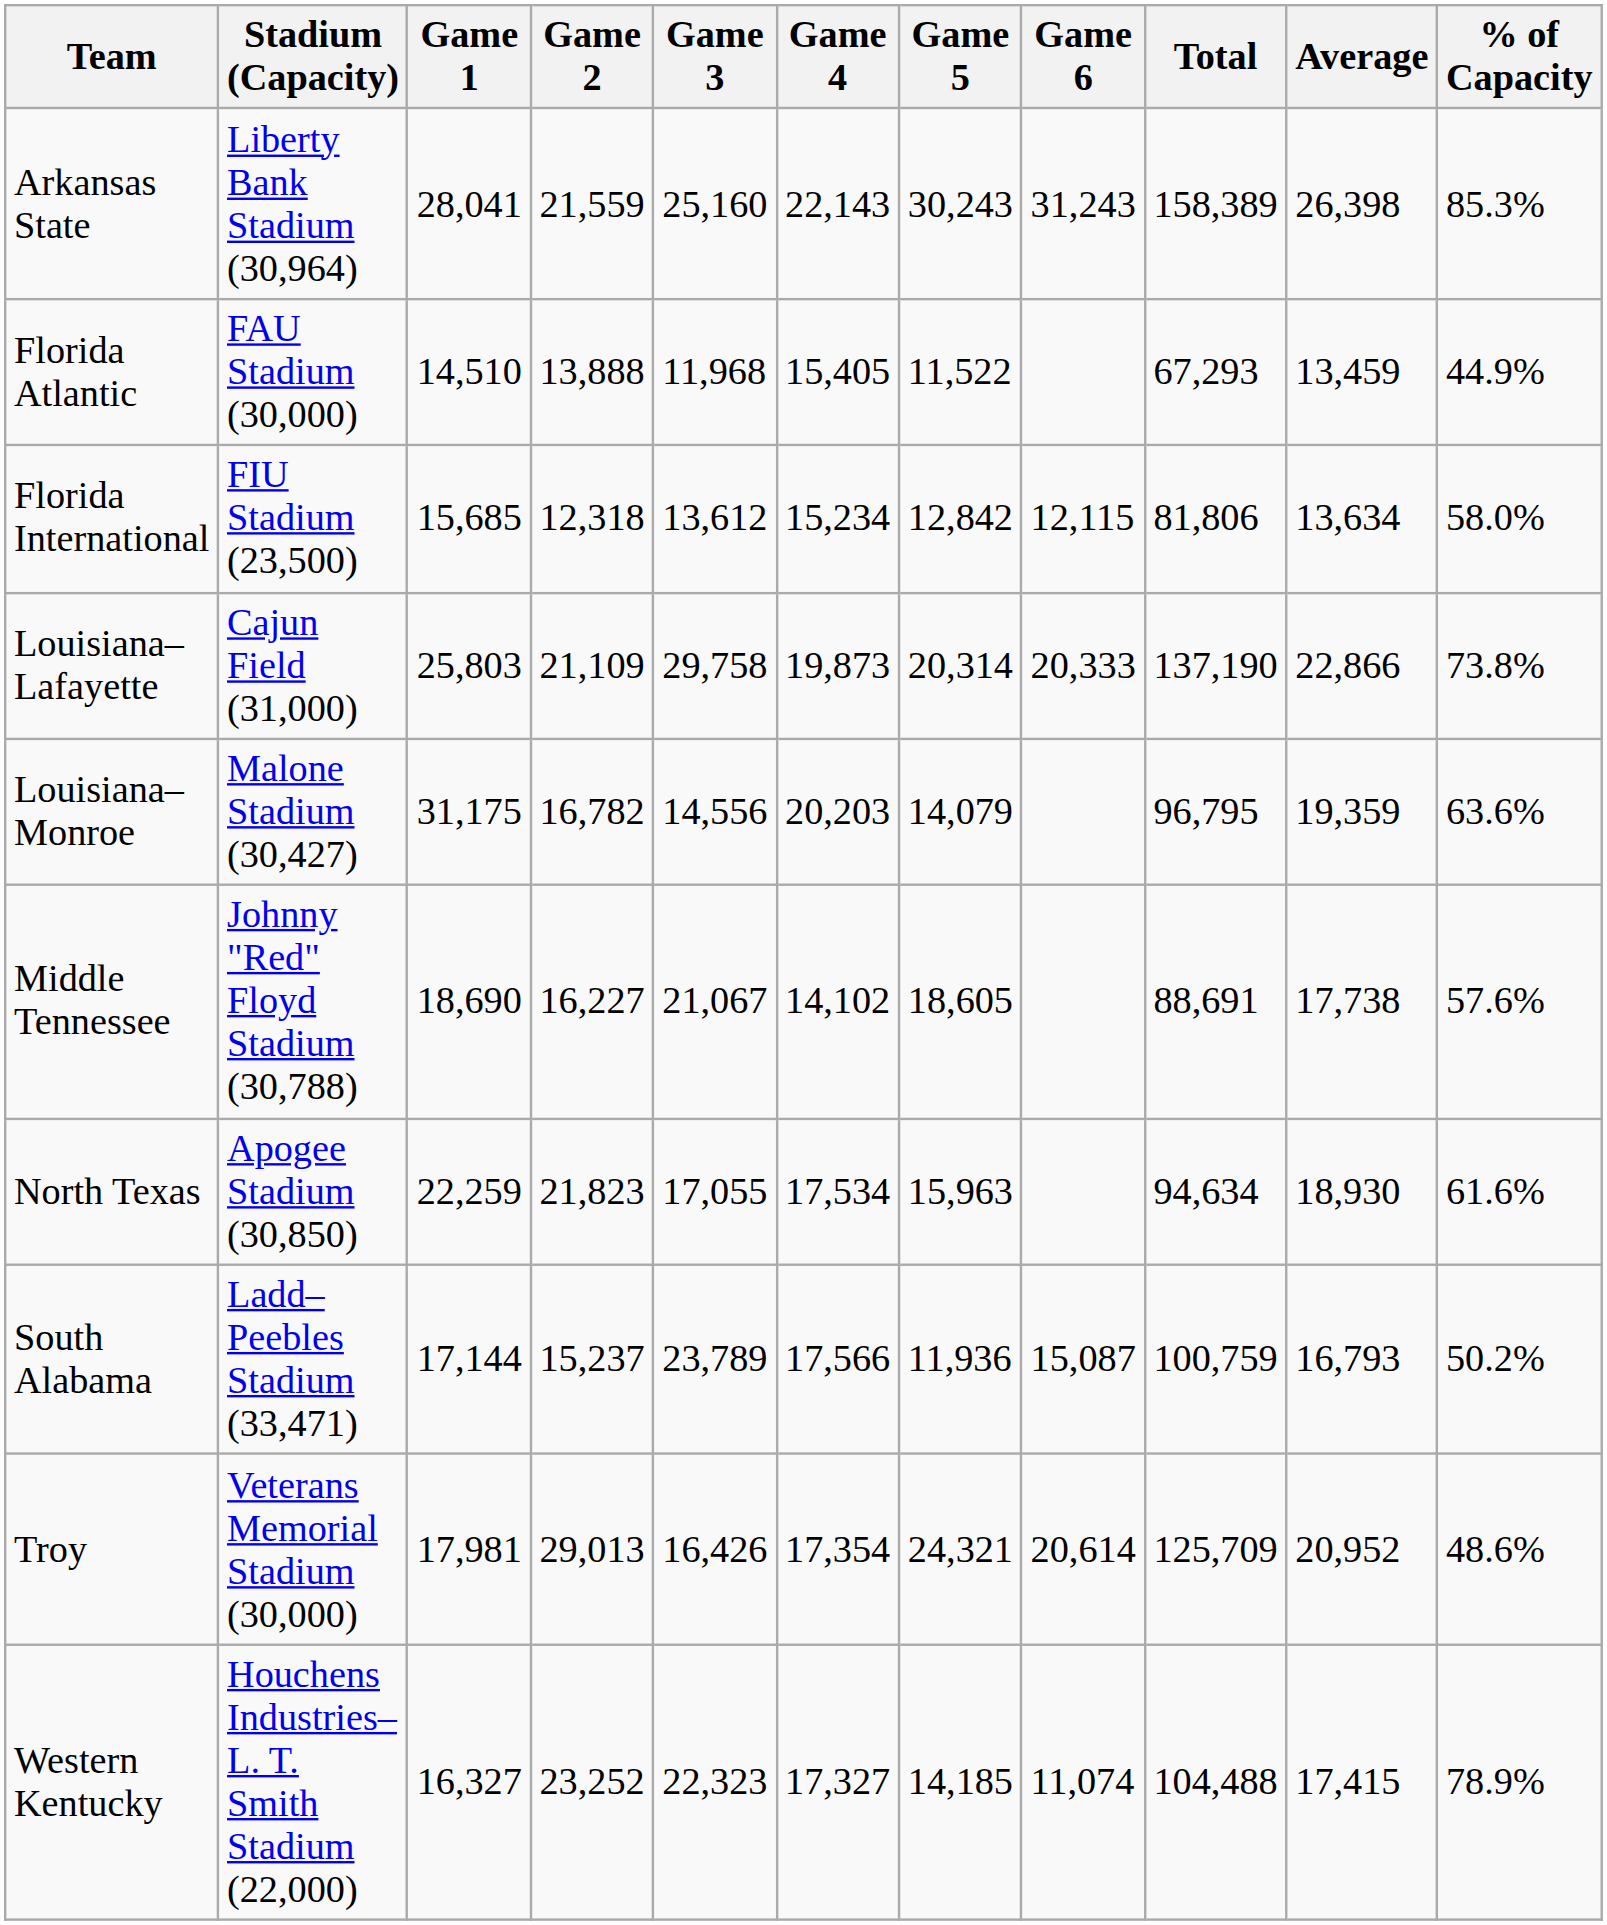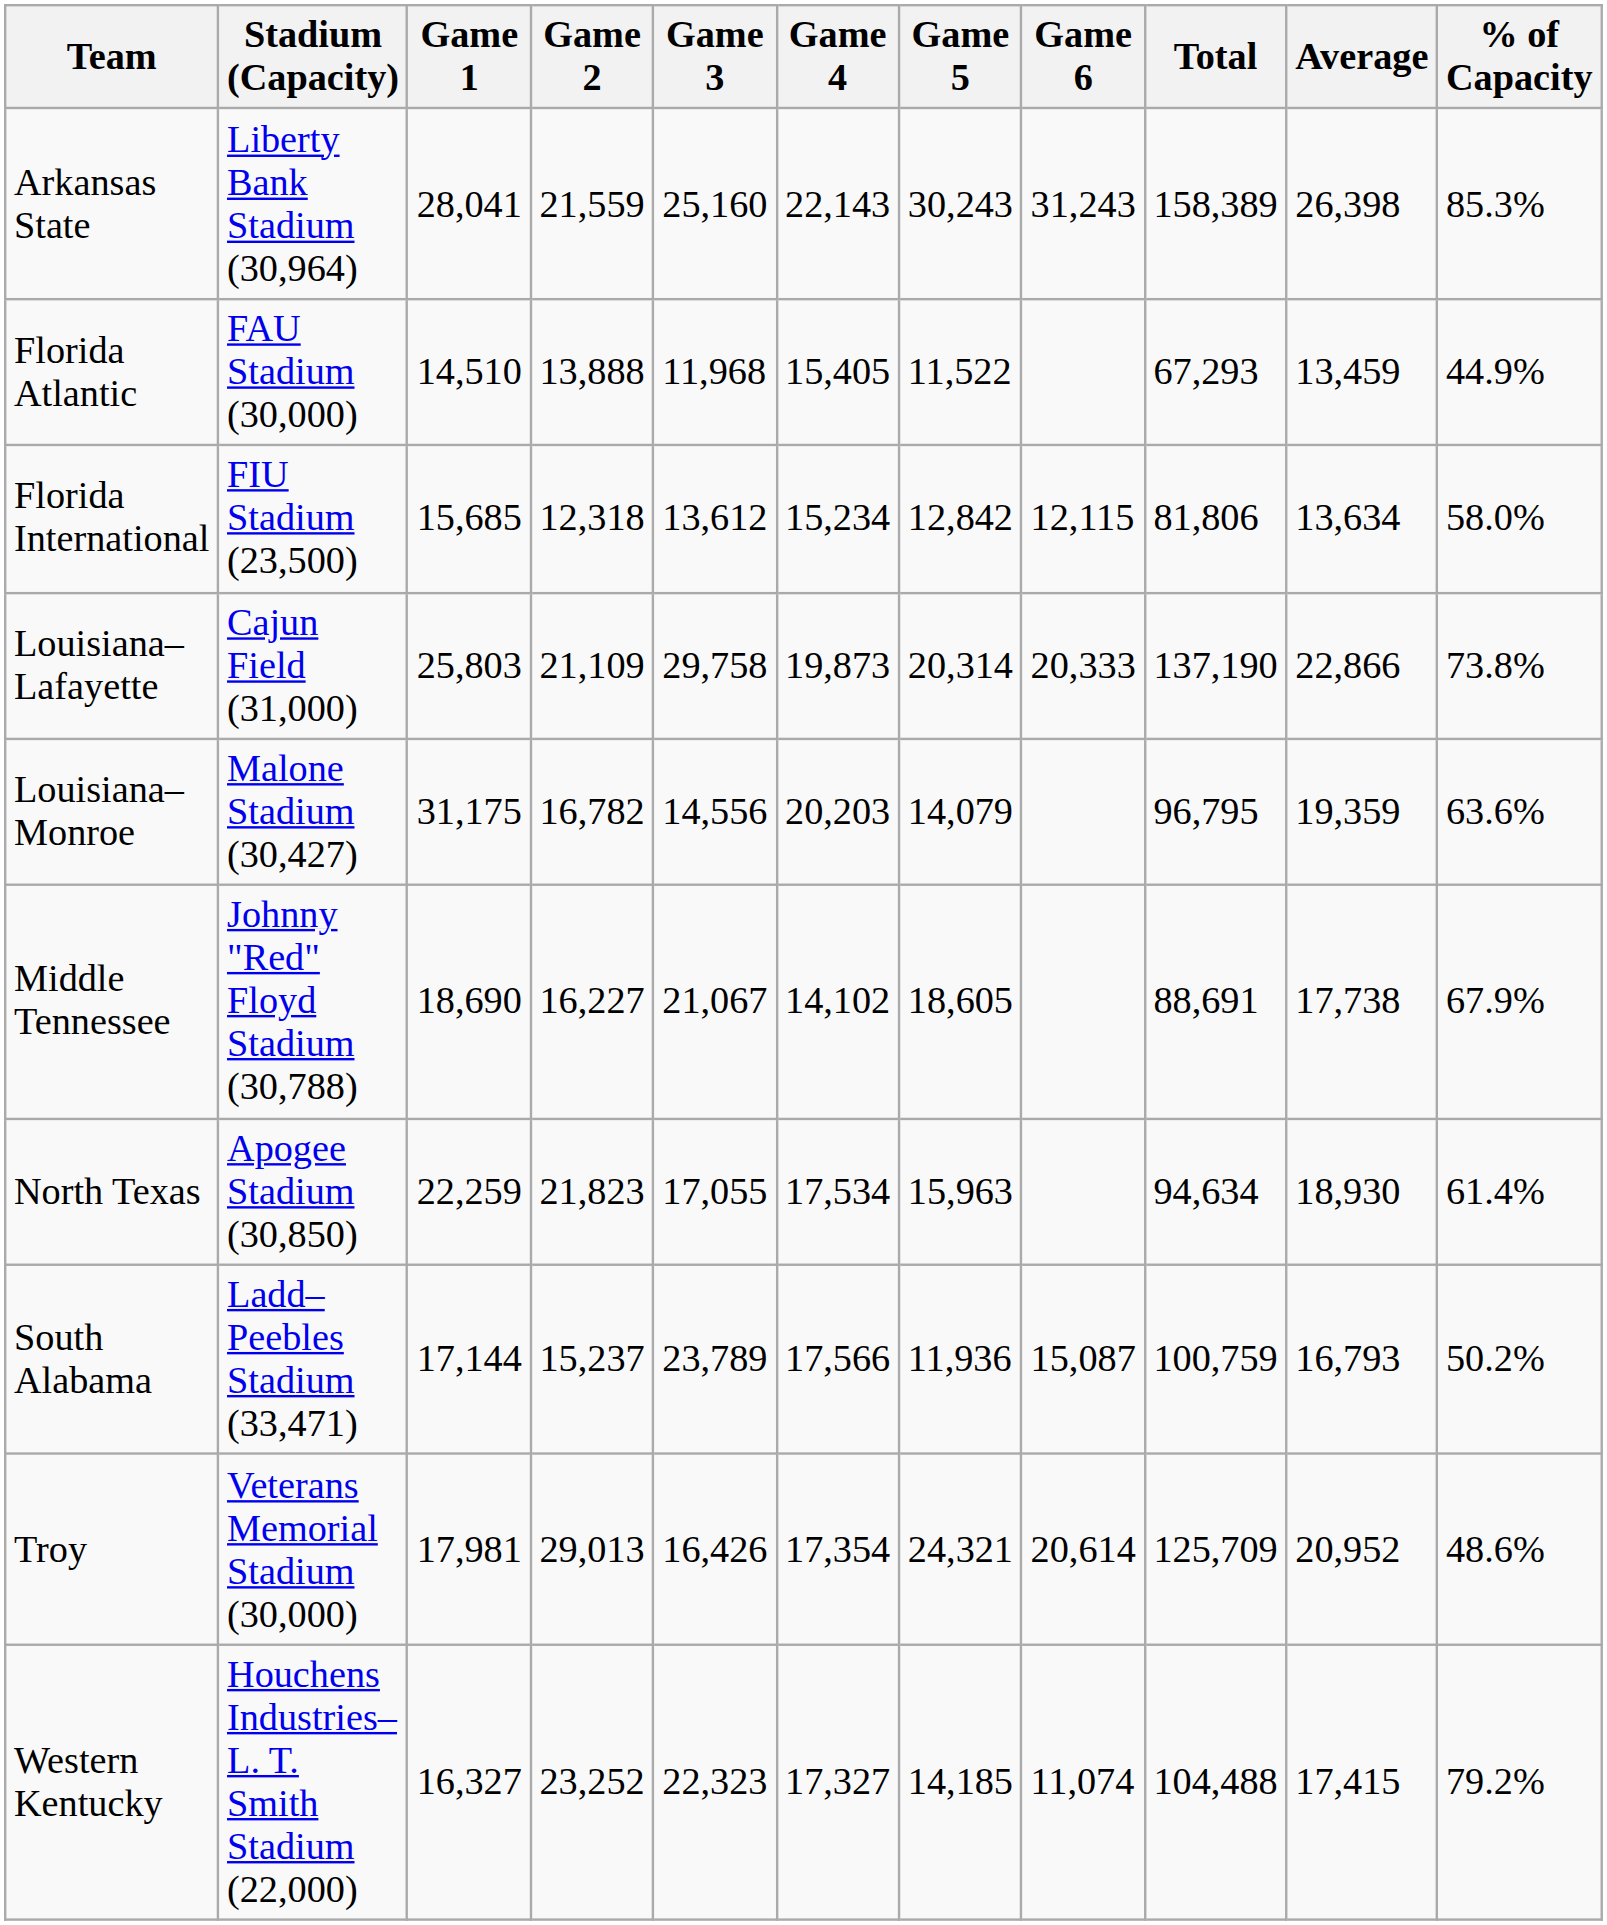Middle Tennessee | % of Capacity: 57.6% -> 67.9%
North Texas | % of Capacity: 61.6% -> 61.4%
Western Kentucky | % of Capacity: 78.9% -> 79.2%
